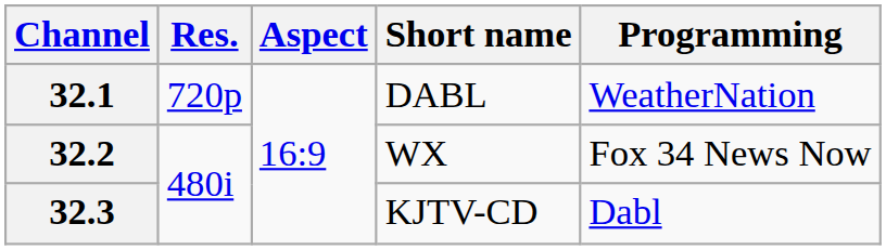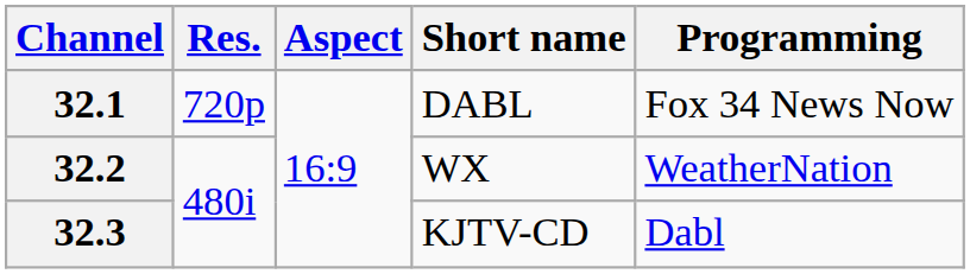32.1 | Programming: WeatherNation -> Fox 34 News Now
32.2 | Programming: Fox 34 News Now -> WeatherNation
